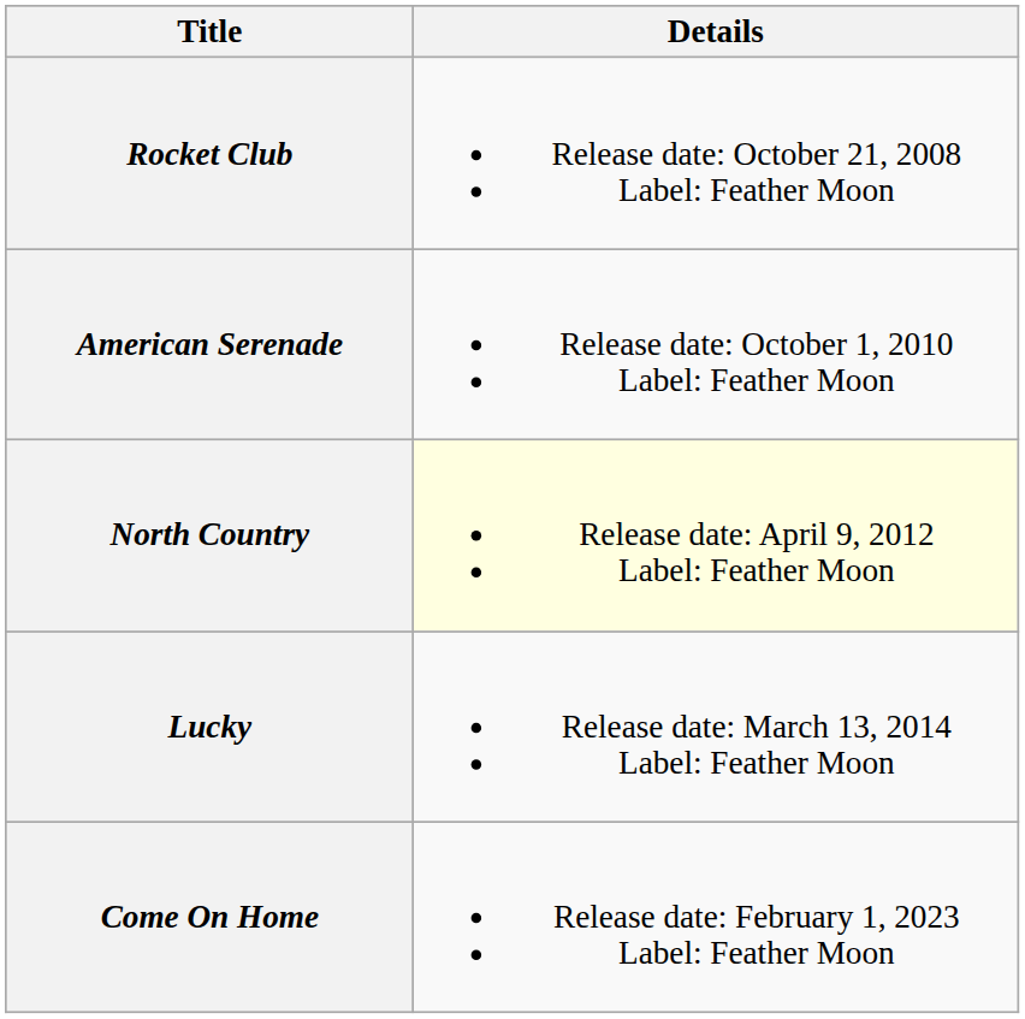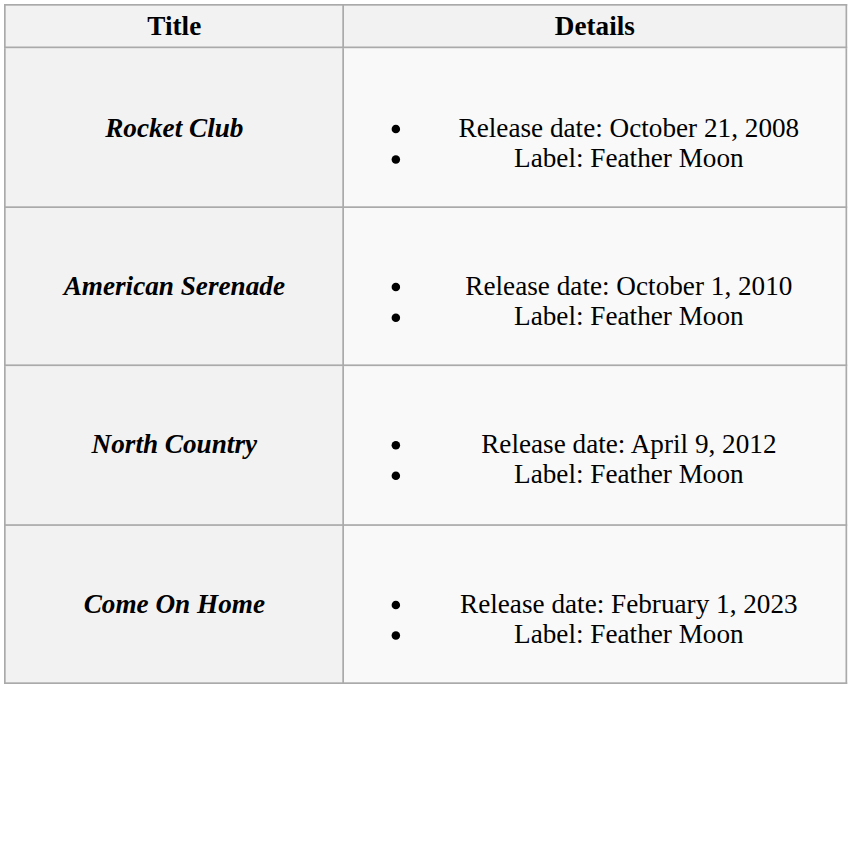North Country | Details: lightyellow background -> no background
- row: Lucky | Release date: March 13, 2014 Label: Feather Moon
